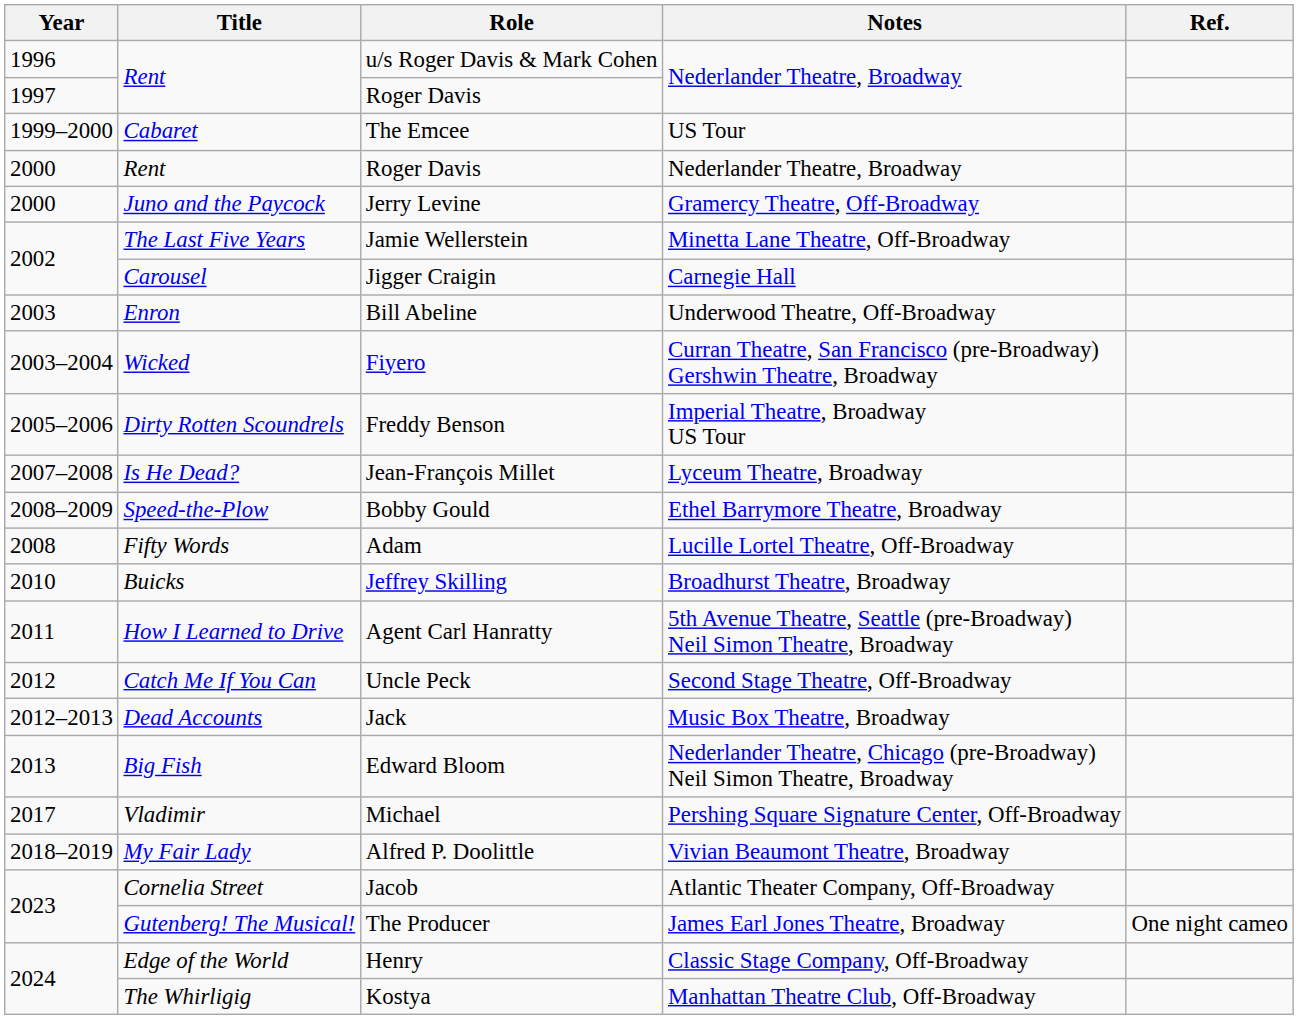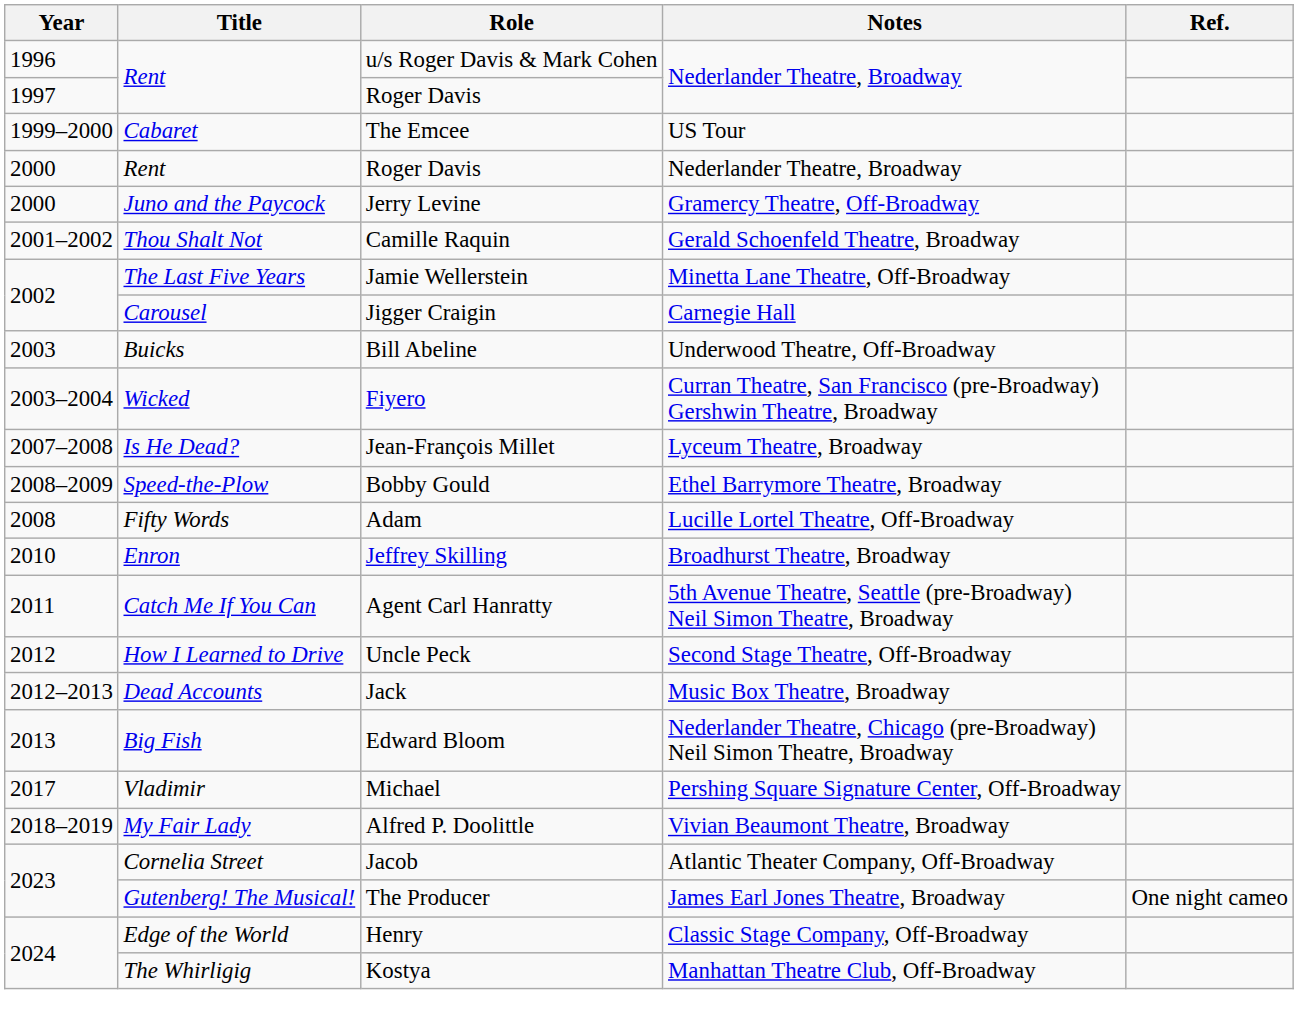+ row: 2001–2002 | Thou Shalt Not | Camille Raquin | Gerald Schoenfeld Theatre, Broadway
Bill Abeline | Title: Enron -> Buicks
- row: 2005–2006 | Dirty Rotten Scoundrels | Freddy Benson | Imperial Theatre, Broadway US Tour
Jeffrey Skilling | Title: Buicks -> Enron
Agent Carl Hanratty | Title: How I Learned to Drive -> Catch Me If You Can
Uncle Peck | Title: Catch Me If You Can -> How I Learned to Drive
